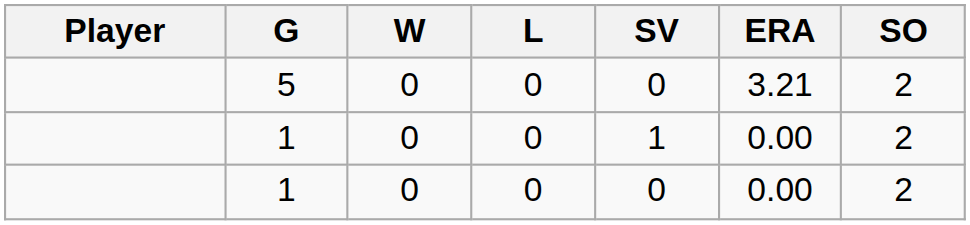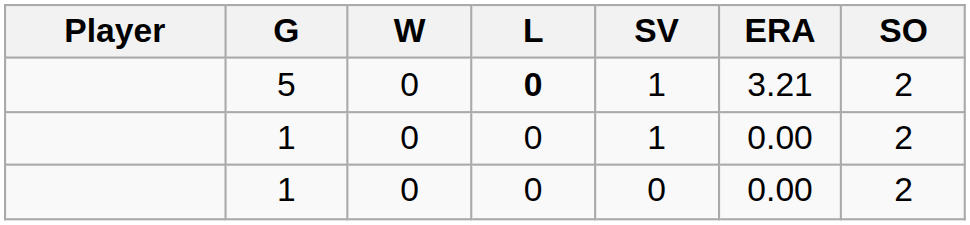5 | L: normal -> bold
5 | SV: 0 -> 1
